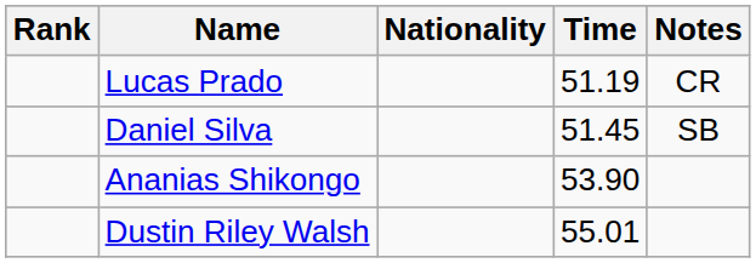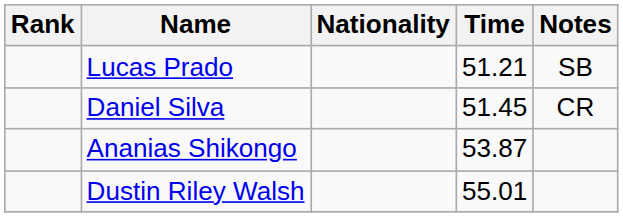Lucas Prado | Time: 51.19 -> 51.21
Lucas Prado | Notes: CR -> SB
Daniel Silva | Notes: SB -> CR
Ananias Shikongo | Time: 53.90 -> 53.87
